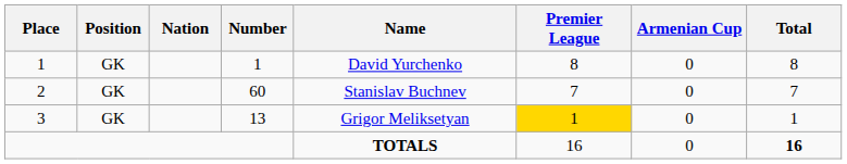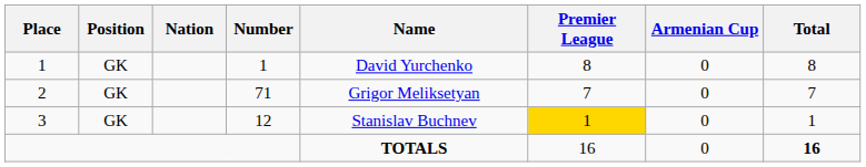2 | Number: 60 -> 71
2 | Name: Stanislav Buchnev -> Grigor Meliksetyan
3 | Number: 13 -> 12
3 | Name: Grigor Meliksetyan -> Stanislav Buchnev
